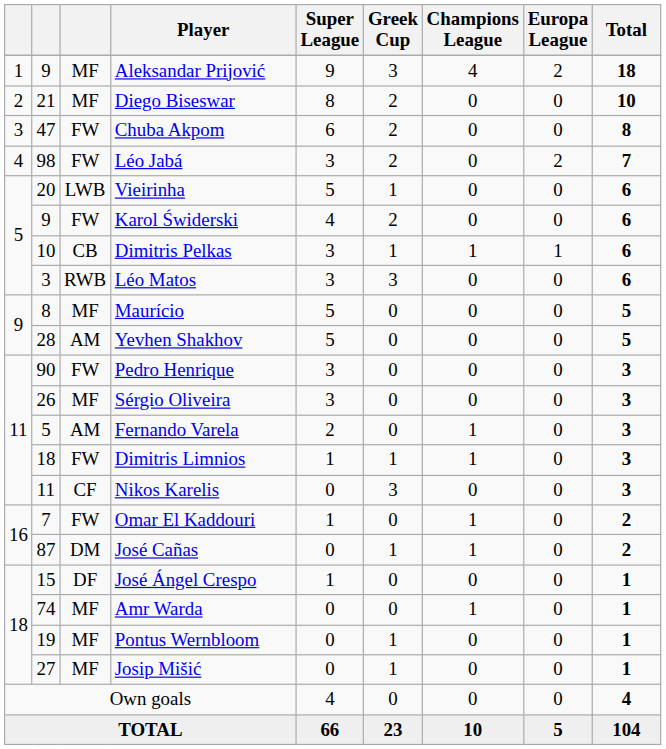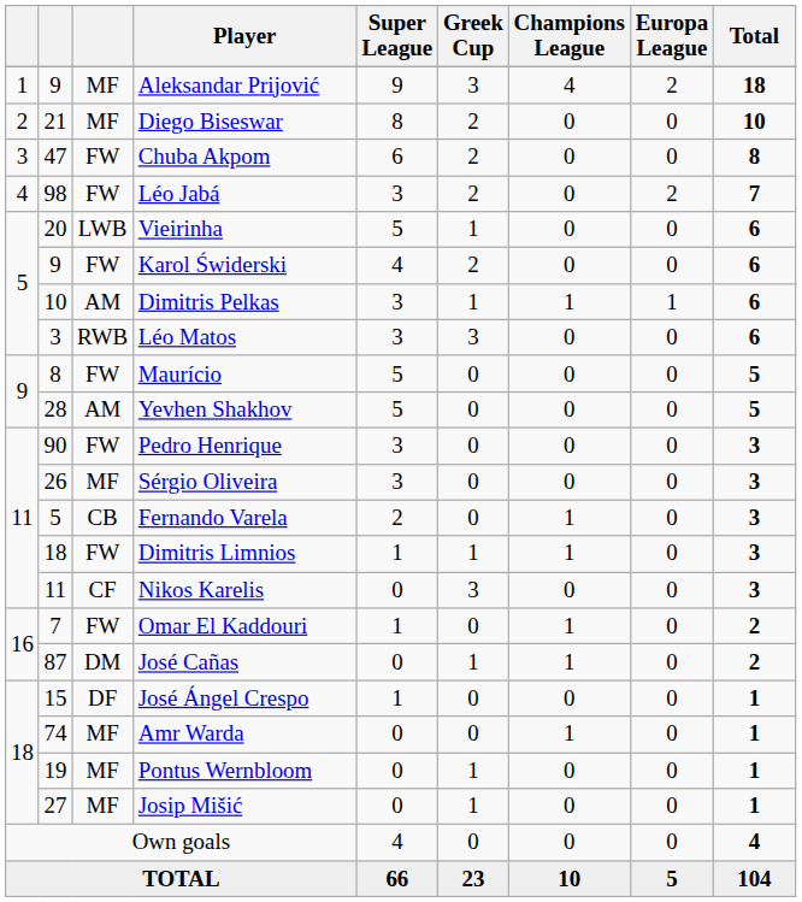Dimitris Pelkas | column 3: CB -> AM
Maurício | column 3: MF -> FW
Fernando Varela | column 3: AM -> CB
